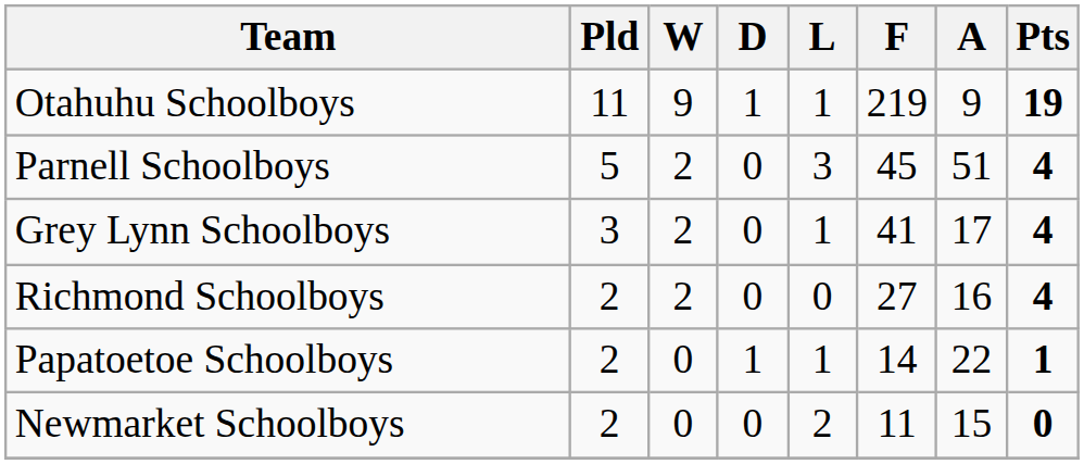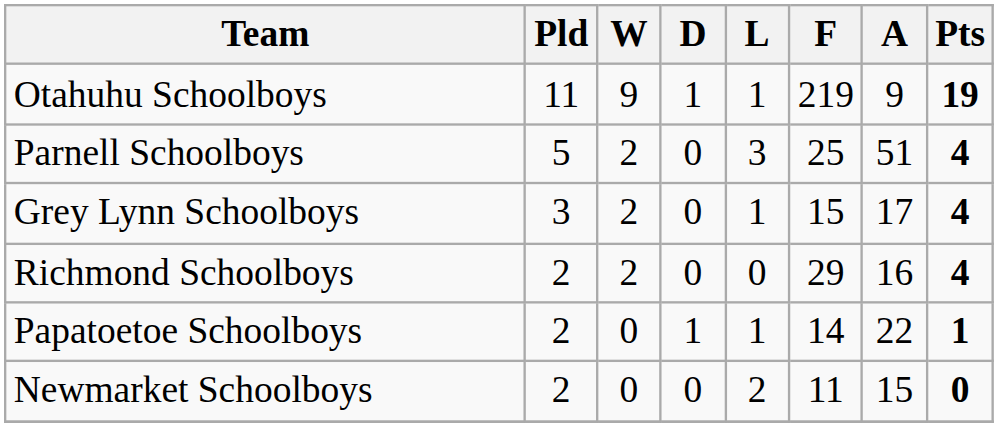Parnell Schoolboys | F: 45 -> 25
Grey Lynn Schoolboys | F: 41 -> 15
Richmond Schoolboys | F: 27 -> 29
